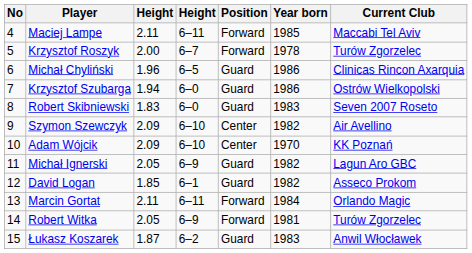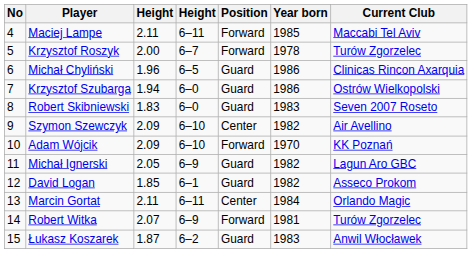Adam Wójcik | Position: Center -> Forward
Marcin Gortat | Position: Forward -> Center
Robert Witka | column 3: 2.05 -> 2.07
